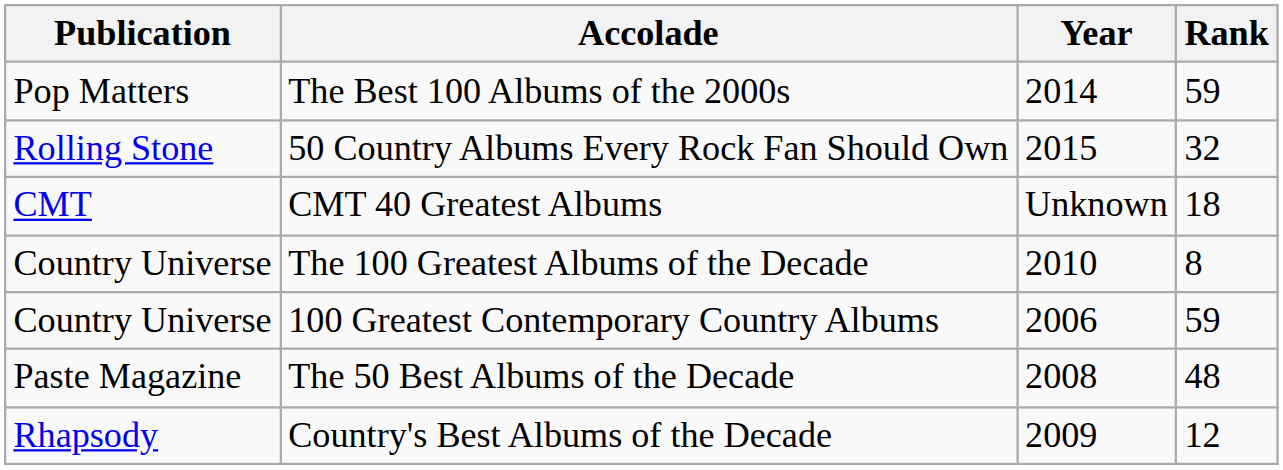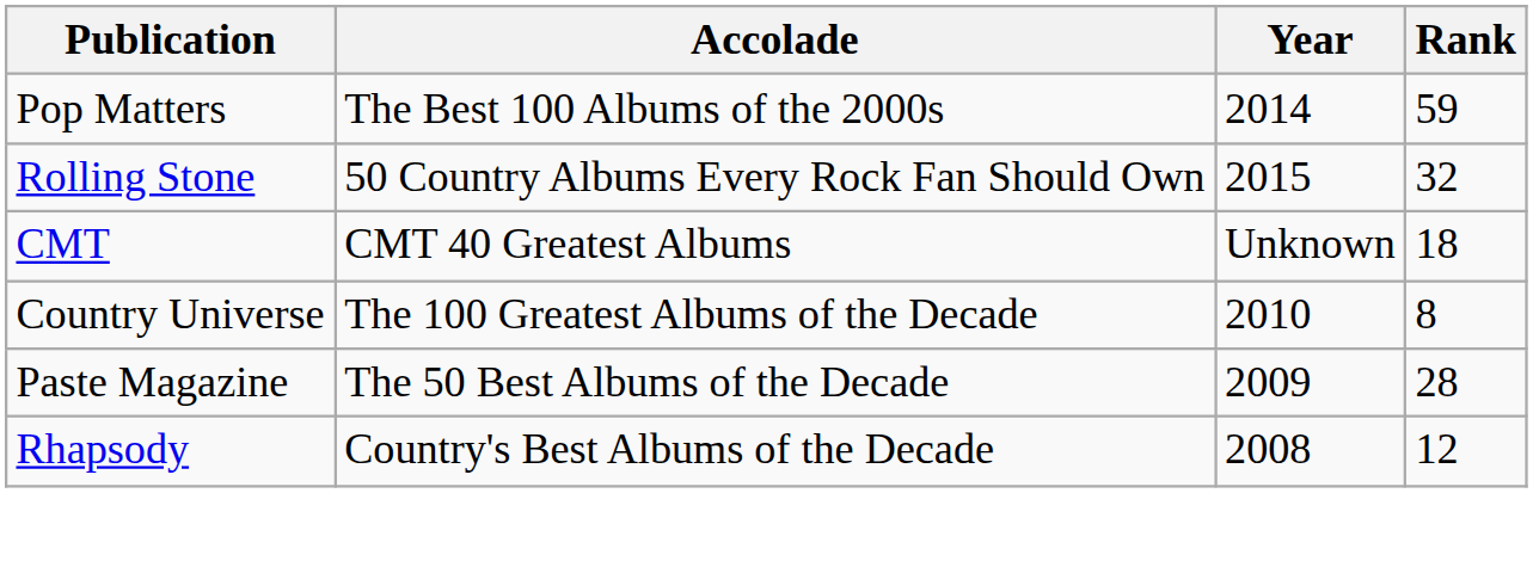- row: Country Universe | 100 Greatest Contemporary Country Albums | 2006 | 59
The 50 Best Albums of the Decade | Year: 2008 -> 2009
The 50 Best Albums of the Decade | Rank: 48 -> 28
Country's Best Albums of the Decade | Year: 2009 -> 2008
